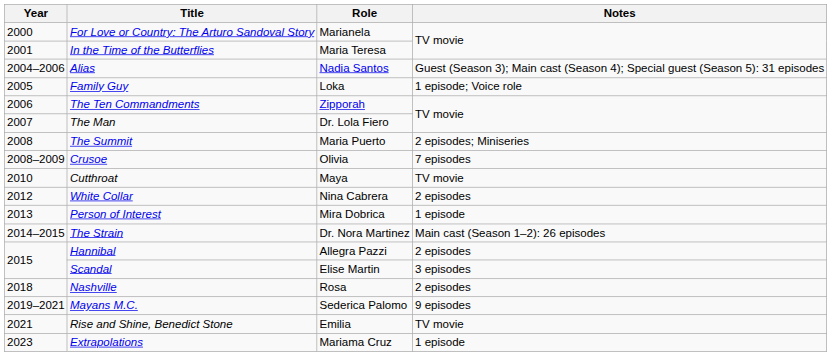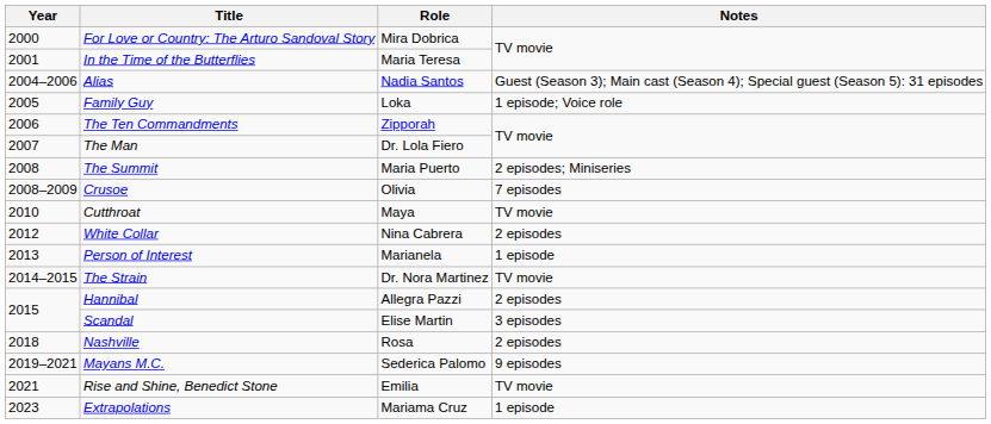For Love or Country: The Arturo Sandoval Story | Role: Marianela -> Mira Dobrica
Person of Interest | Role: Mira Dobrica -> Marianela
The Strain | Notes: Main cast (Season 1–2): 26 episodes -> TV movie
